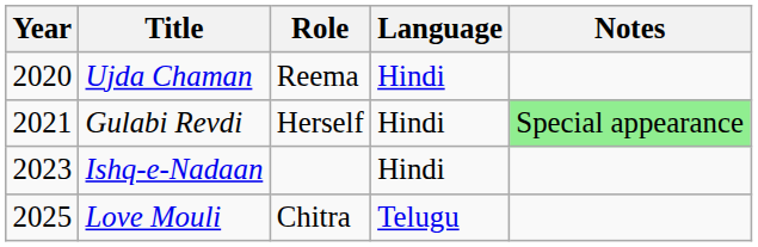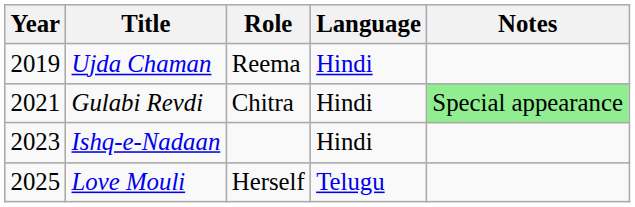Ujda Chaman | Year: 2020 -> 2019
Gulabi Revdi | Role: Herself -> Chitra
Love Mouli | Role: Chitra -> Herself
